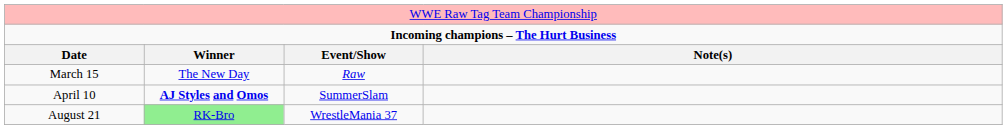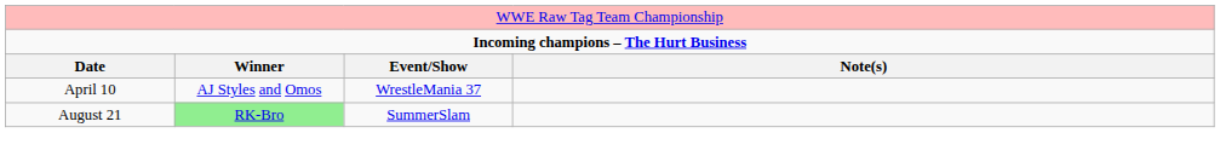- row: March 15 | The New Day | Raw
April 10 | column 2: bold -> normal
April 10 | column 3: SummerSlam -> WrestleMania 37
August 21 | column 3: WrestleMania 37 -> SummerSlam
